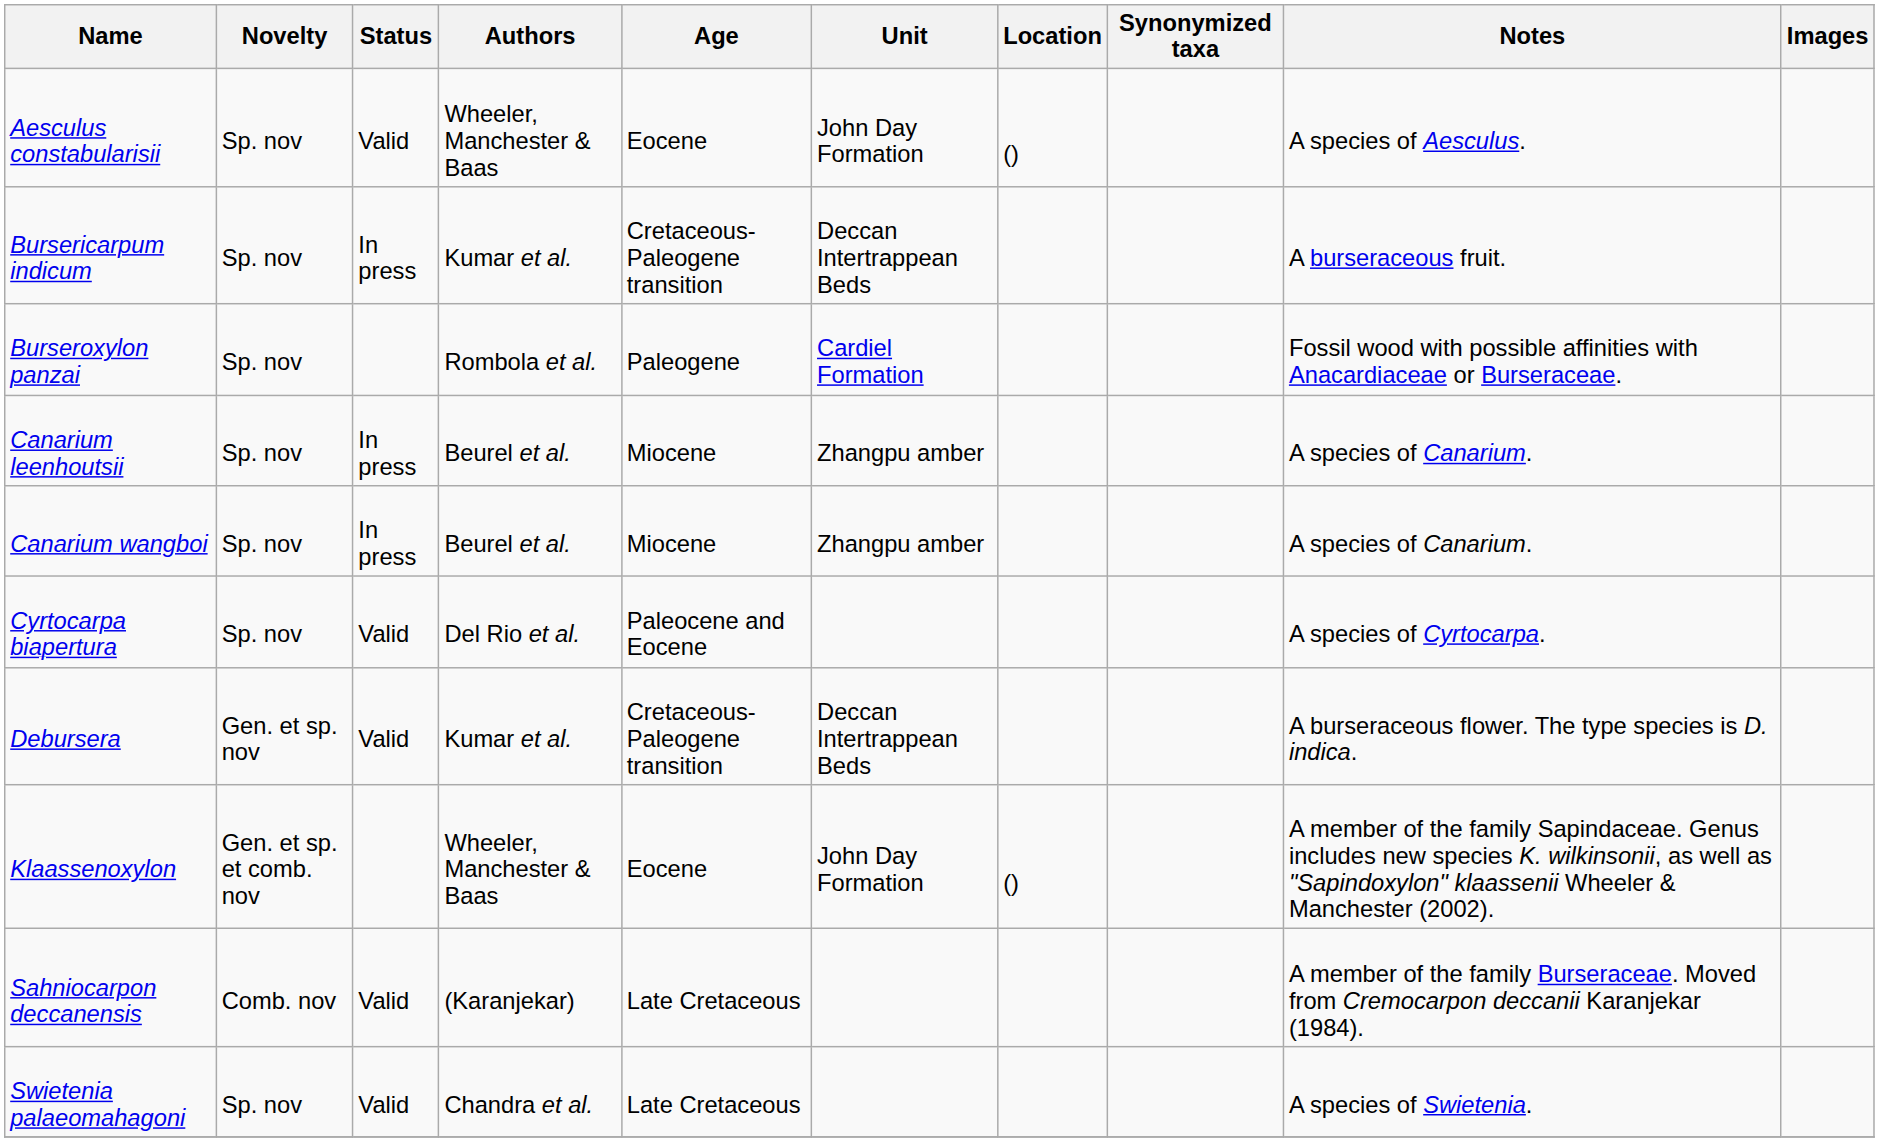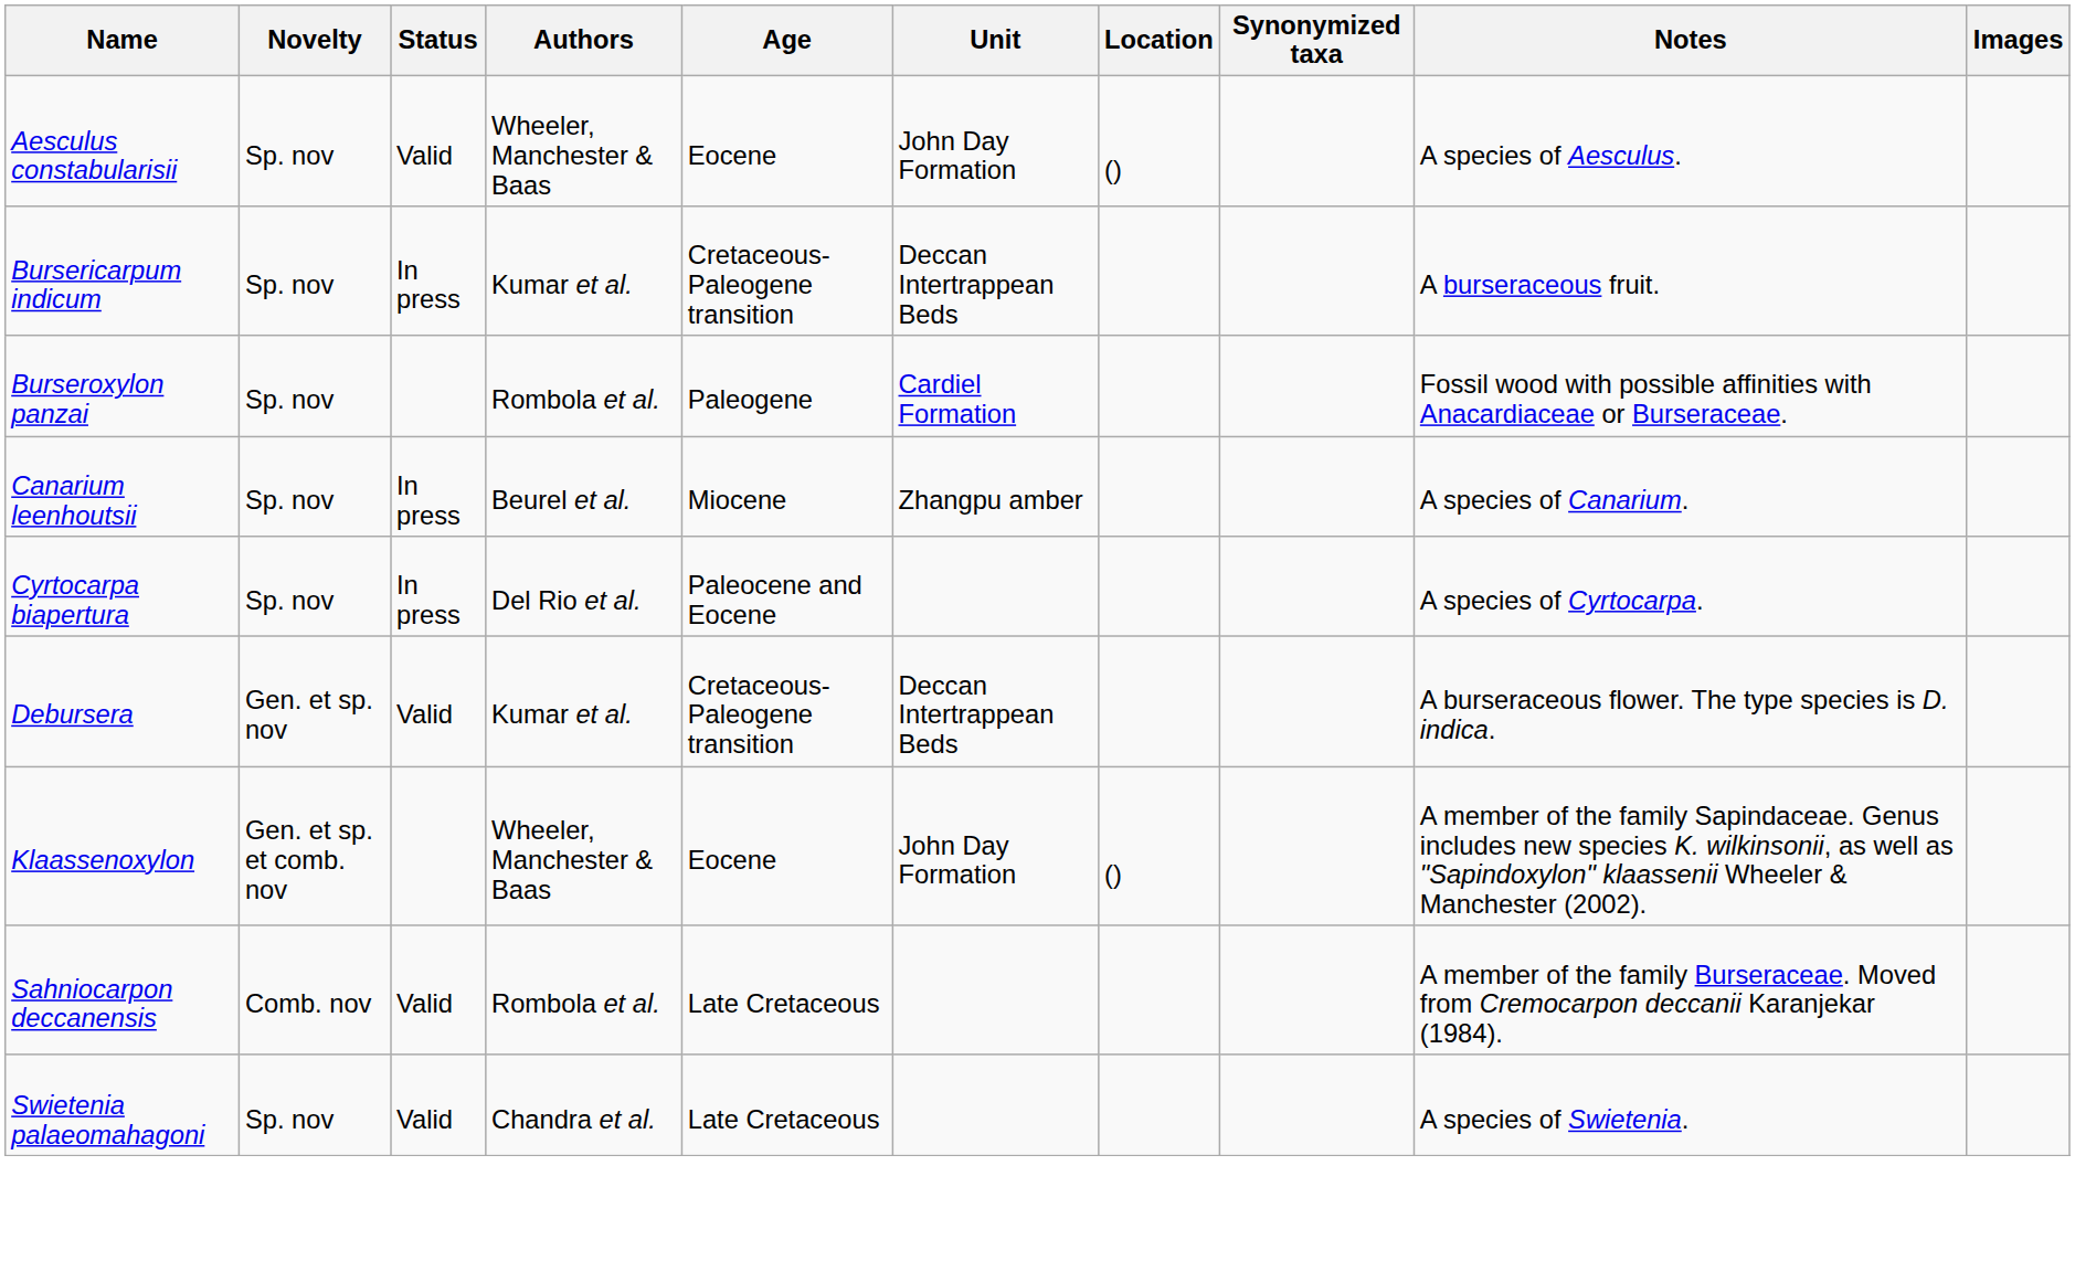- row: Canarium wangboi | Sp. nov | In press | Beurel et al. | Miocene | Zhangpu amber | A species of Canarium.
Cyrtocarpa biapertura | Status: Valid -> In press
Sahniocarpon deccanensis | Authors: (Karanjekar) -> Rombola et al.
